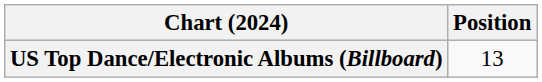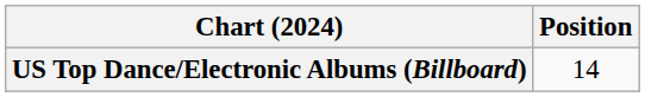US Top Dance/Electronic Albums (Billboard) | Position: 13 -> 14
